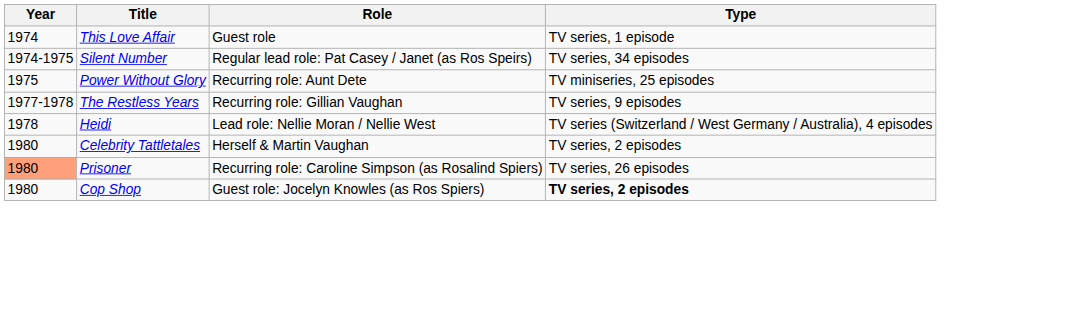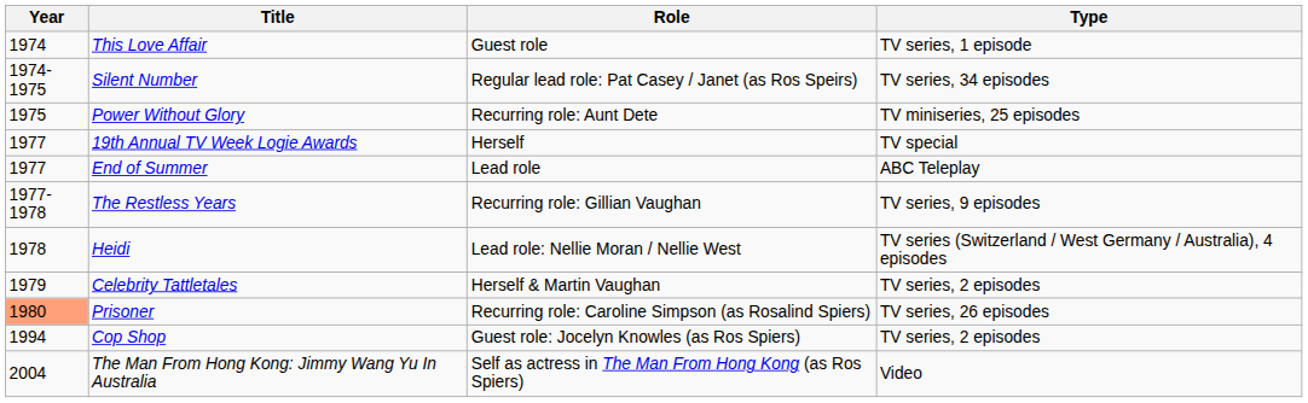+ row: 1977 | 19th Annual TV Week Logie Awards | Herself | TV special
+ row: 1977 | End of Summer | Lead role | ABC Teleplay
Celebrity Tattletales | Year: 1980 -> 1979
Cop Shop | Year: 1980 -> 1994
Cop Shop | Type: bold -> normal
+ row: 2004 | The Man From Hong Kong: Jimmy Wang Yu In Australia | Self as actress in The Man From Hong Kong (as Ros Spiers) | Video
